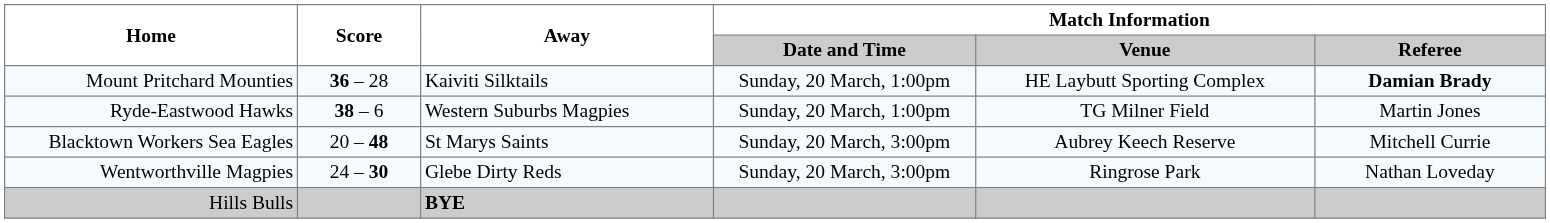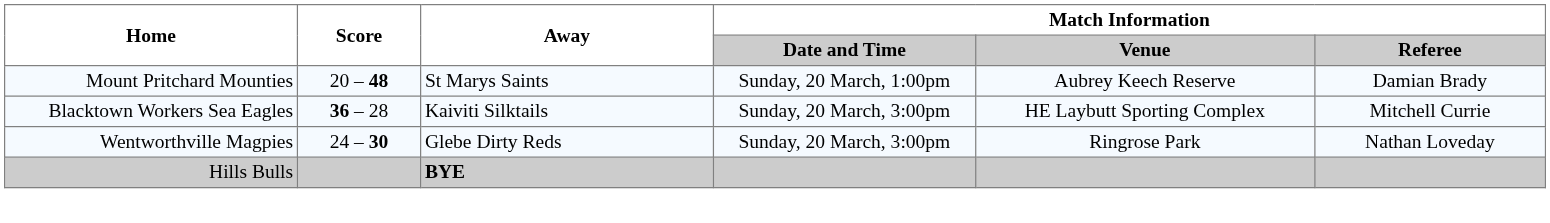Mount Pritchard Mounties | Score: 36 – 28 -> 20 – 48
Mount Pritchard Mounties | Away: Kaiviti Silktails -> St Marys Saints
Mount Pritchard Mounties | Match Information / Venue: HE Laybutt Sporting Complex -> Aubrey Keech Reserve
Mount Pritchard Mounties | Match Information / Referee: bold -> normal
- row: Ryde-Eastwood Hawks | 38 – 6 | Western Suburbs Magpies | Sunday, 20 March, 1:00pm | TG Milner Field | Martin Jones
Blacktown Workers Sea Eagles | Score: 20 – 48 -> 36 – 28
Blacktown Workers Sea Eagles | Away: St Marys Saints -> Kaiviti Silktails
Blacktown Workers Sea Eagles | Match Information / Venue: Aubrey Keech Reserve -> HE Laybutt Sporting Complex
